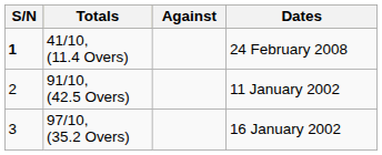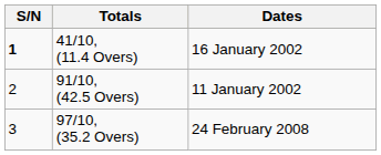- column: Against
41/10, (11.4 Overs) | Dates: 24 February 2008 -> 16 January 2002
97/10, (35.2 Overs) | Dates: 16 January 2002 -> 24 February 2008
